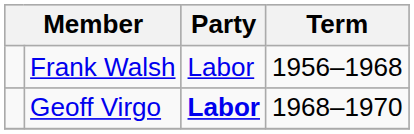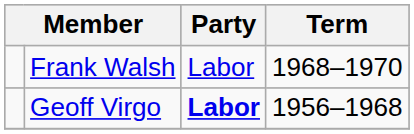Frank Walsh | Term: 1956–1968 -> 1968–1970
Geoff Virgo | Term: 1968–1970 -> 1956–1968
